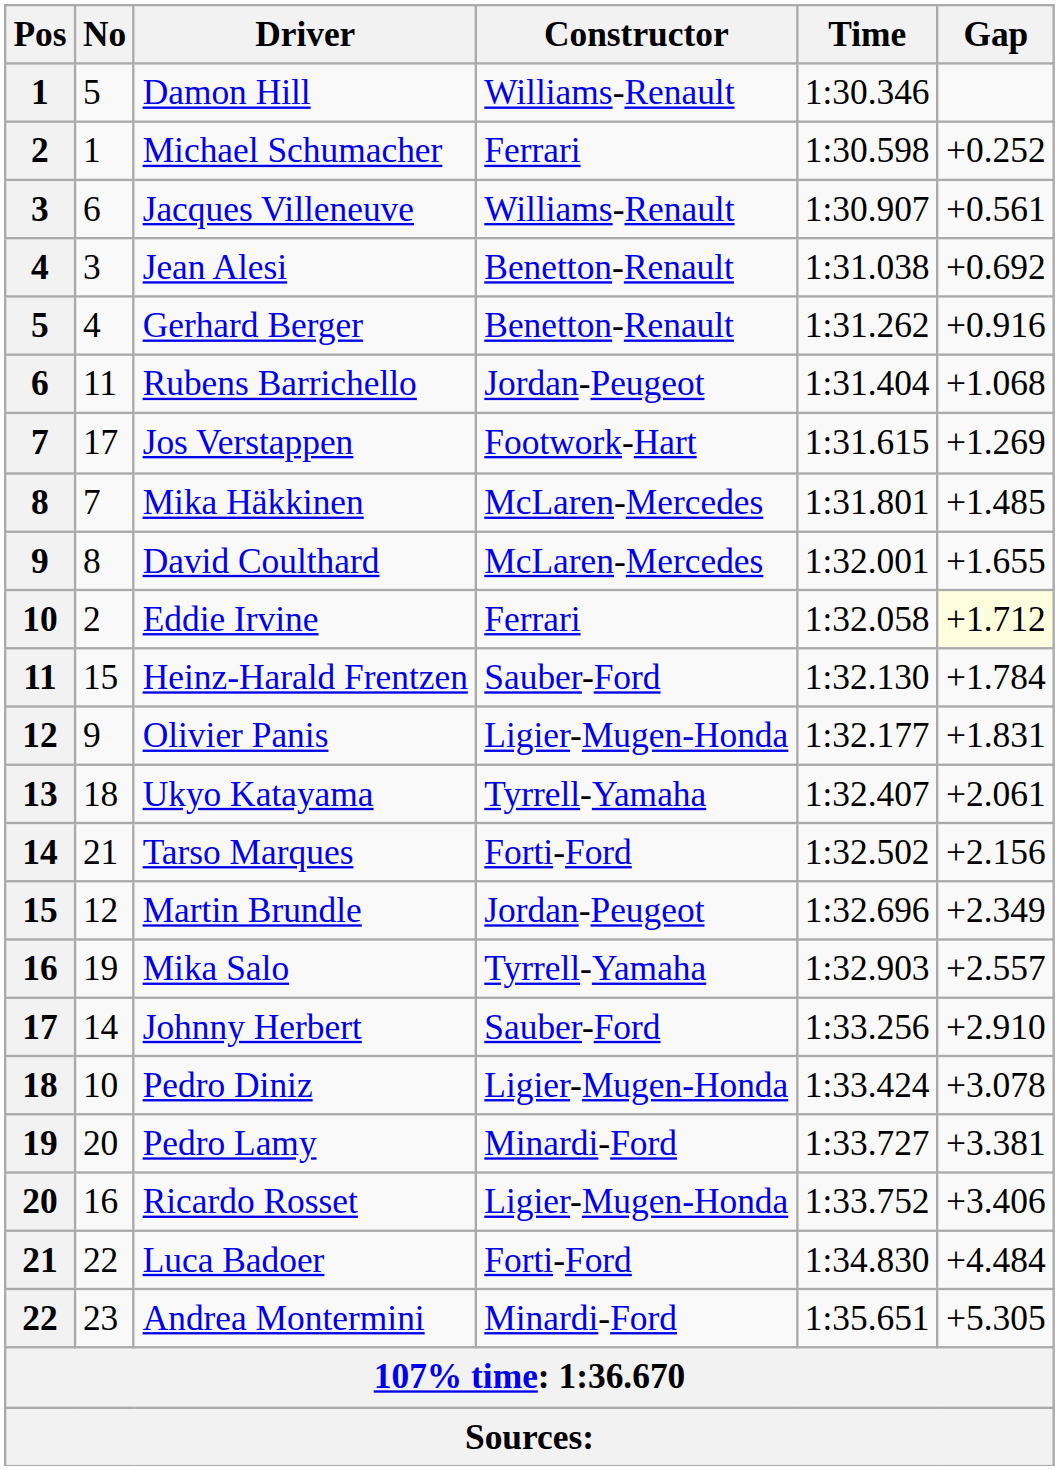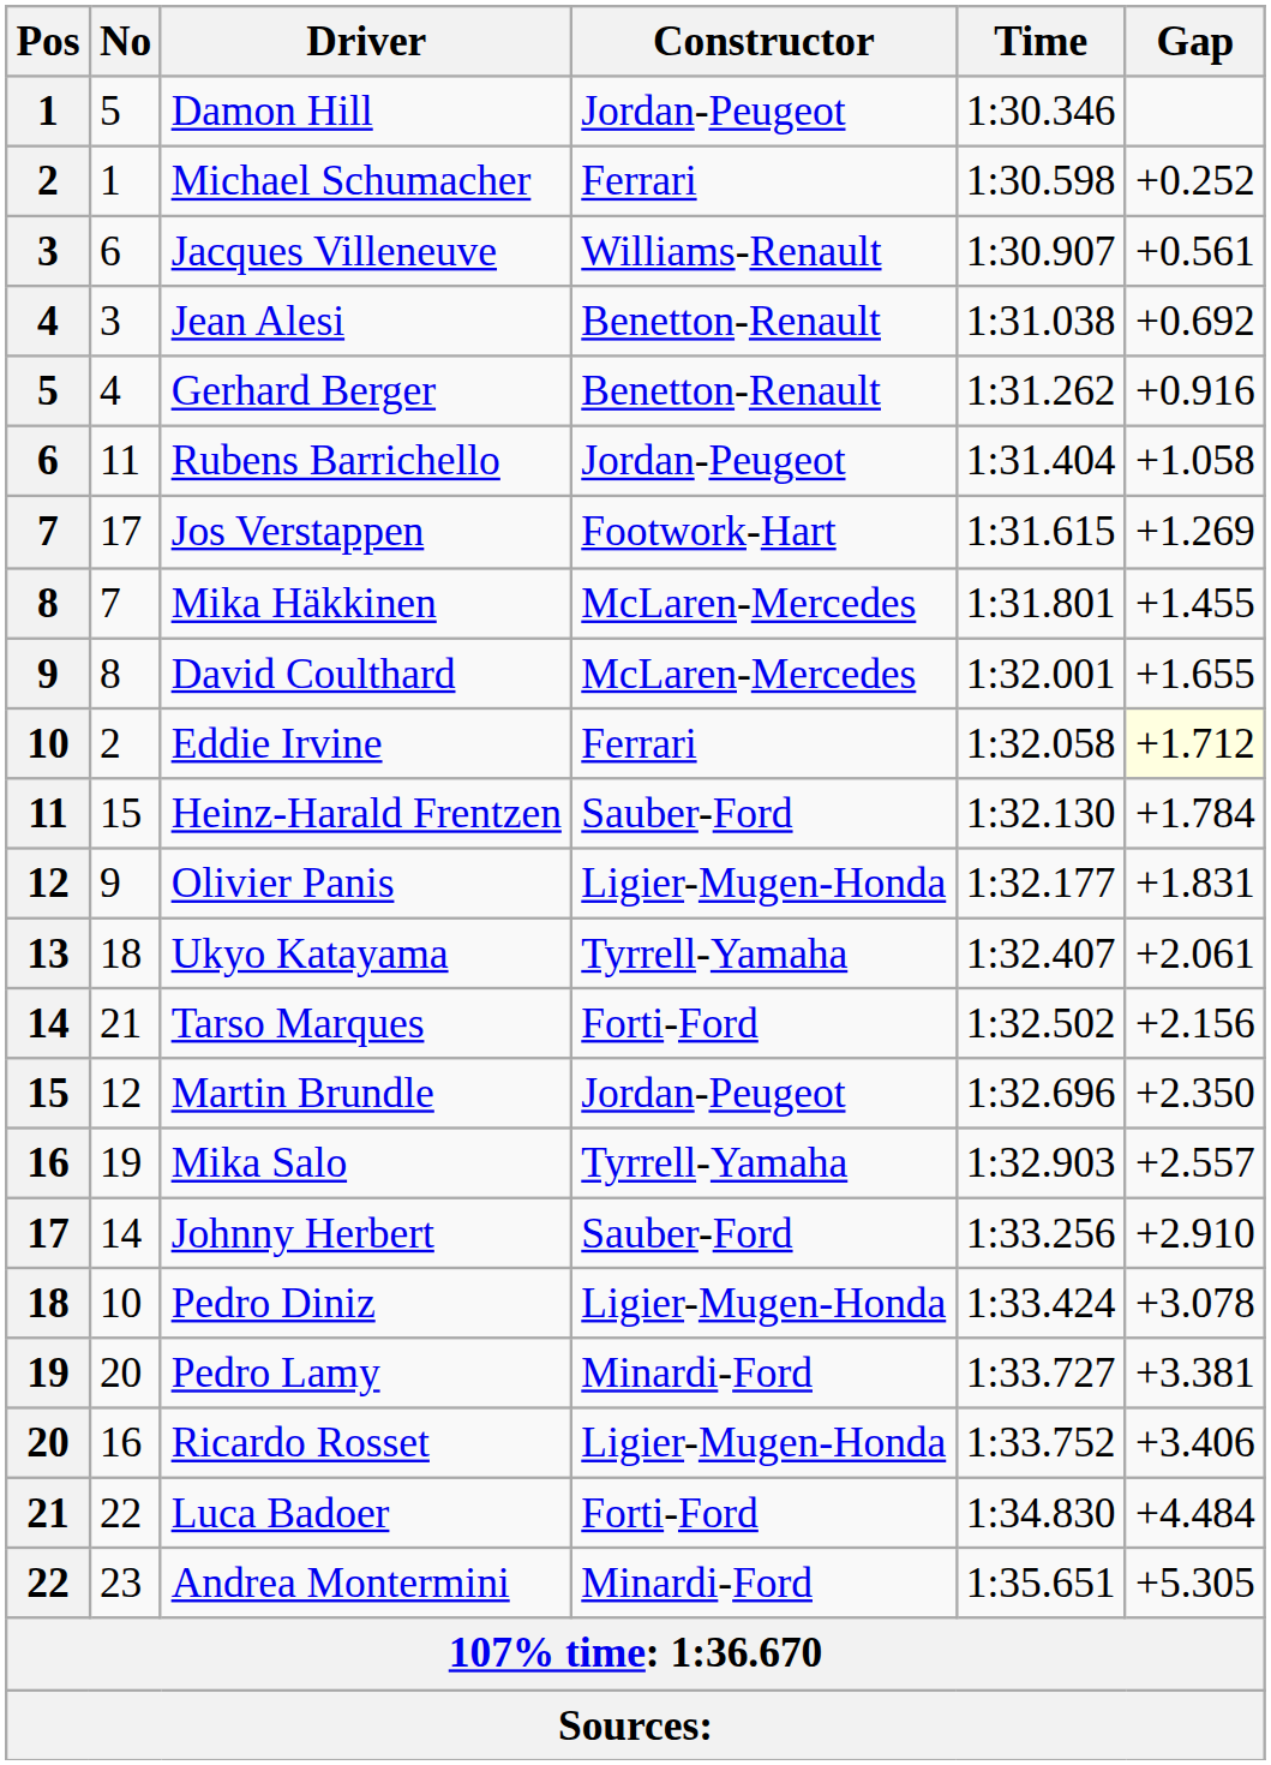Damon Hill | Constructor: Williams-Renault -> Jordan-Peugeot
Rubens Barrichello | Gap: +1.068 -> +1.058
Mika Häkkinen | Gap: +1.485 -> +1.455
Martin Brundle | Gap: +2.349 -> +2.350
